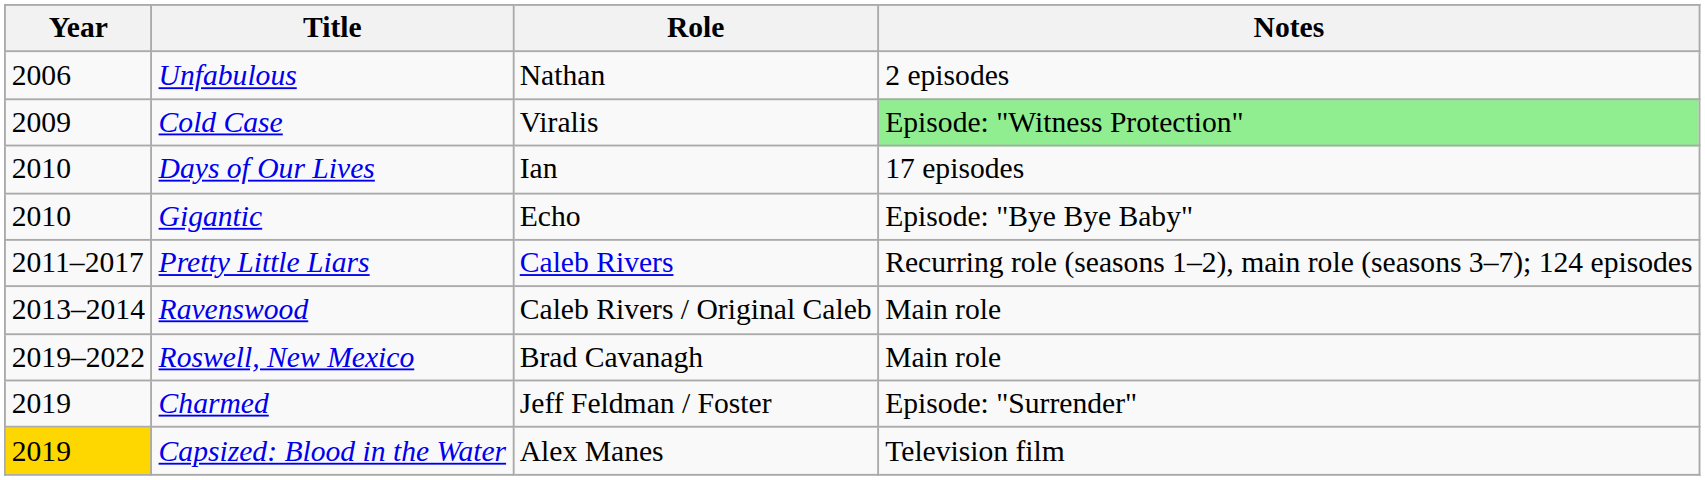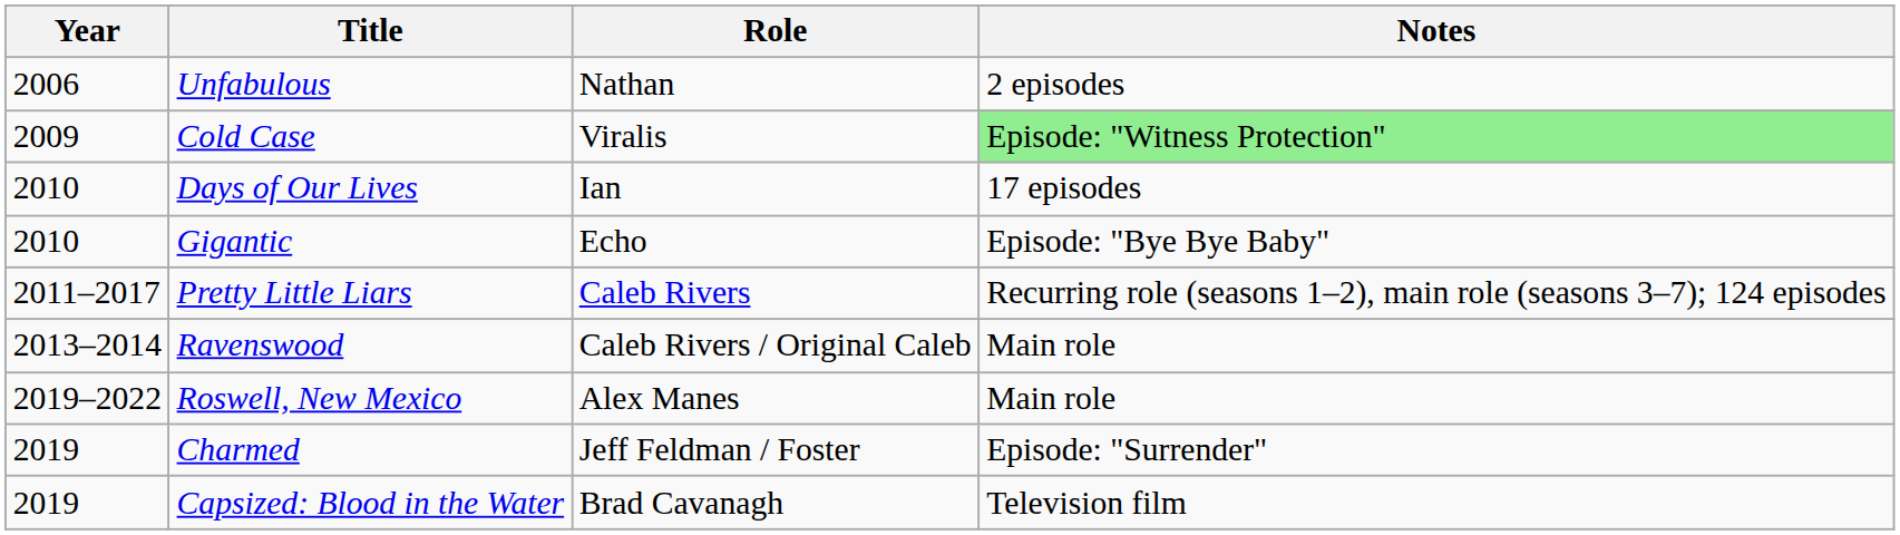Roswell, New Mexico | Role: Brad Cavanagh -> Alex Manes
Capsized: Blood in the Water | Year: gold background -> no background
Capsized: Blood in the Water | Role: Alex Manes -> Brad Cavanagh
